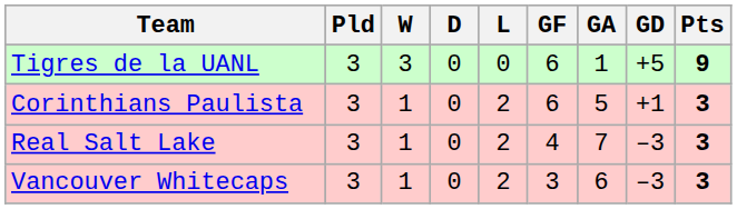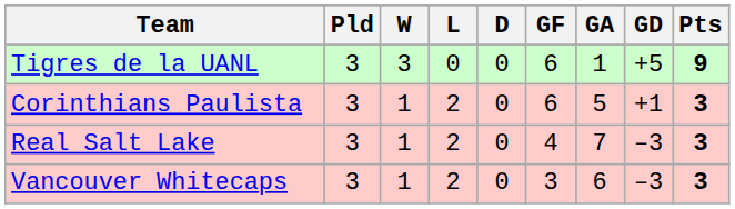columns swapped: D <-> L
